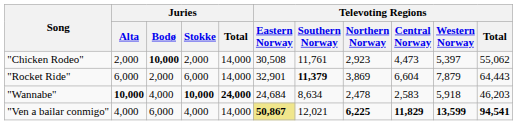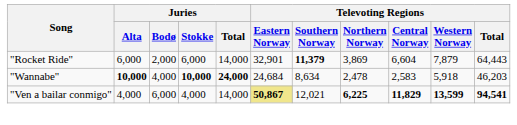- row: "Chicken Rodeo" | 2,000 | 10,000 | 2,000 | 14,000 | 30,508 | 11,761 | 2,923 | 4,473 | 5,397 | 55,062
